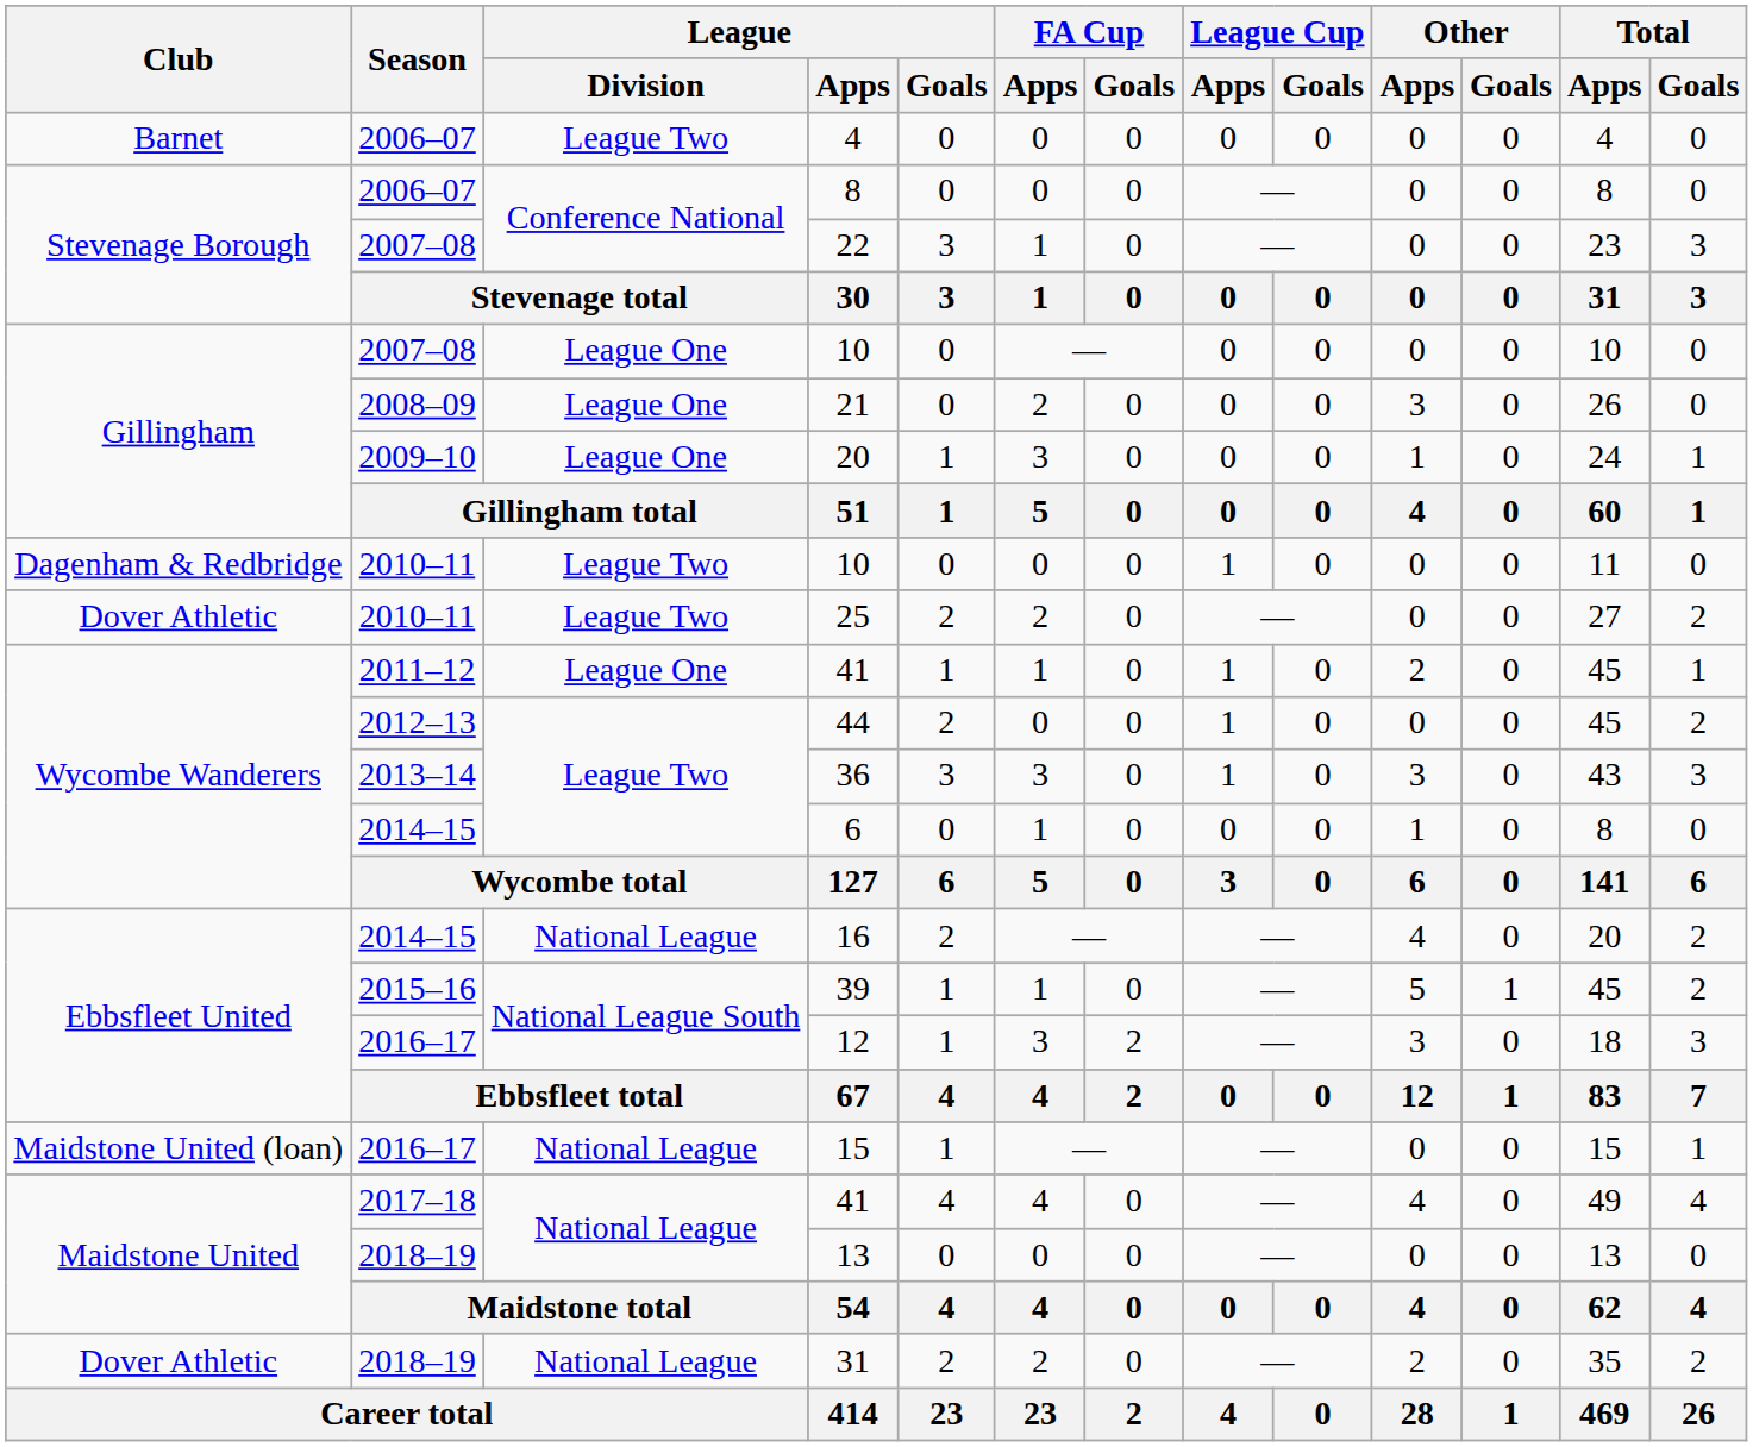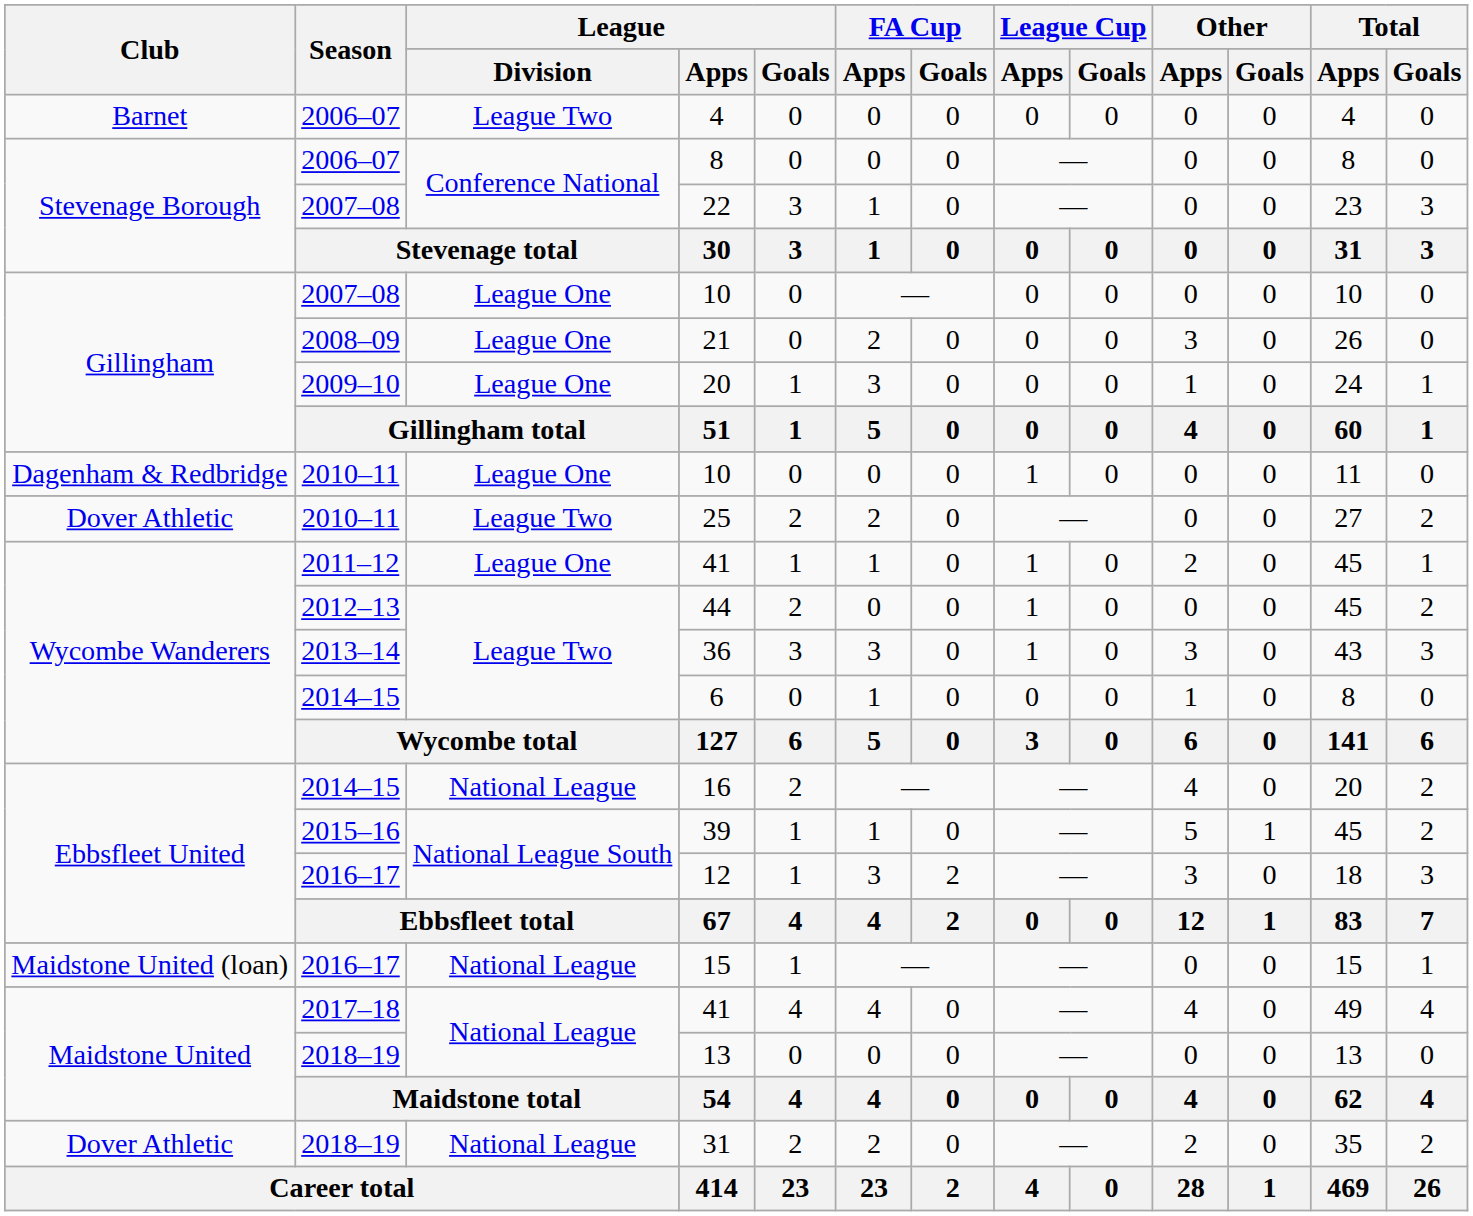2010–11 / 10 | League / Division: League Two -> League One
